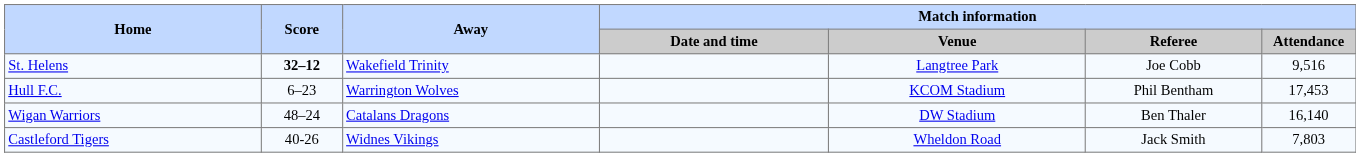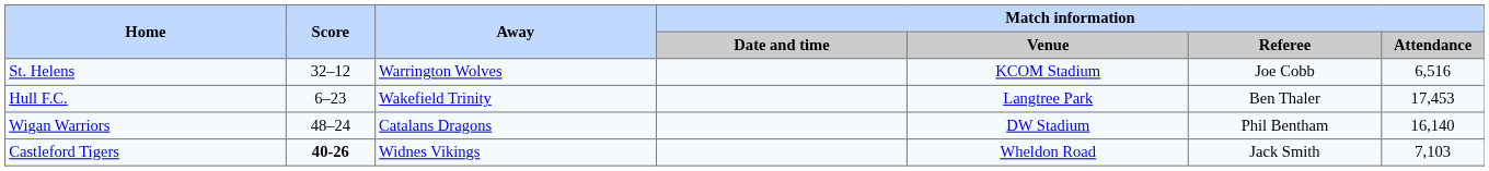St. Helens | Score: bold -> normal
St. Helens | Away: Wakefield Trinity -> Warrington Wolves
St. Helens | Match information / Venue: Langtree Park -> KCOM Stadium
St. Helens | Match information / Attendance: 9,516 -> 6,516
Hull F.C. | Away: Warrington Wolves -> Wakefield Trinity
Hull F.C. | Match information / Venue: KCOM Stadium -> Langtree Park
Hull F.C. | Match information / Referee: Phil Bentham -> Ben Thaler
Wigan Warriors | Match information / Referee: Ben Thaler -> Phil Bentham
Castleford Tigers | Score: normal -> bold
Castleford Tigers | Match information / Attendance: 7,803 -> 7,103
